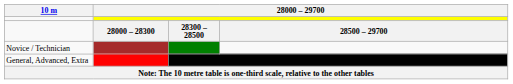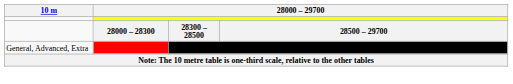- row: Novice / Technician
